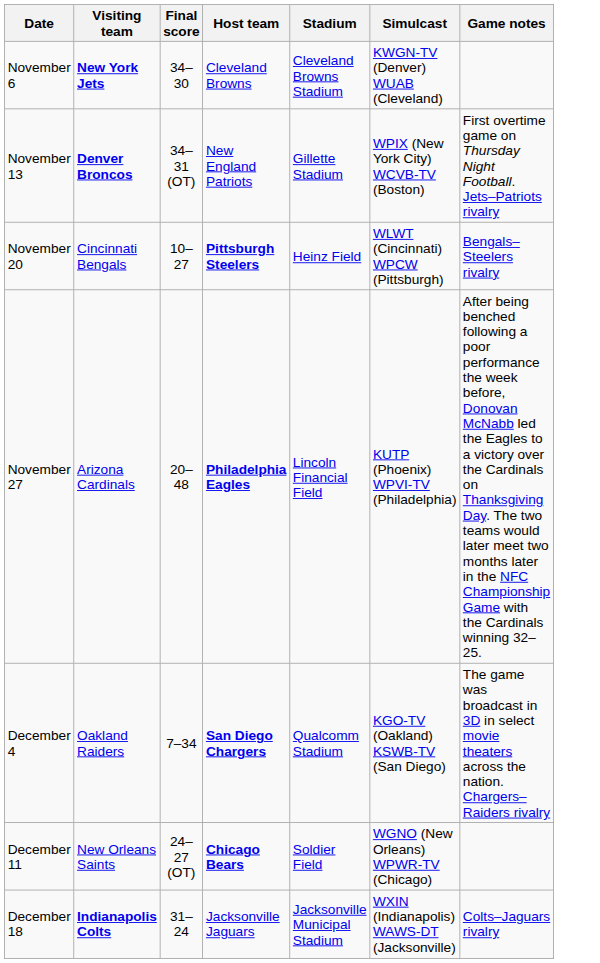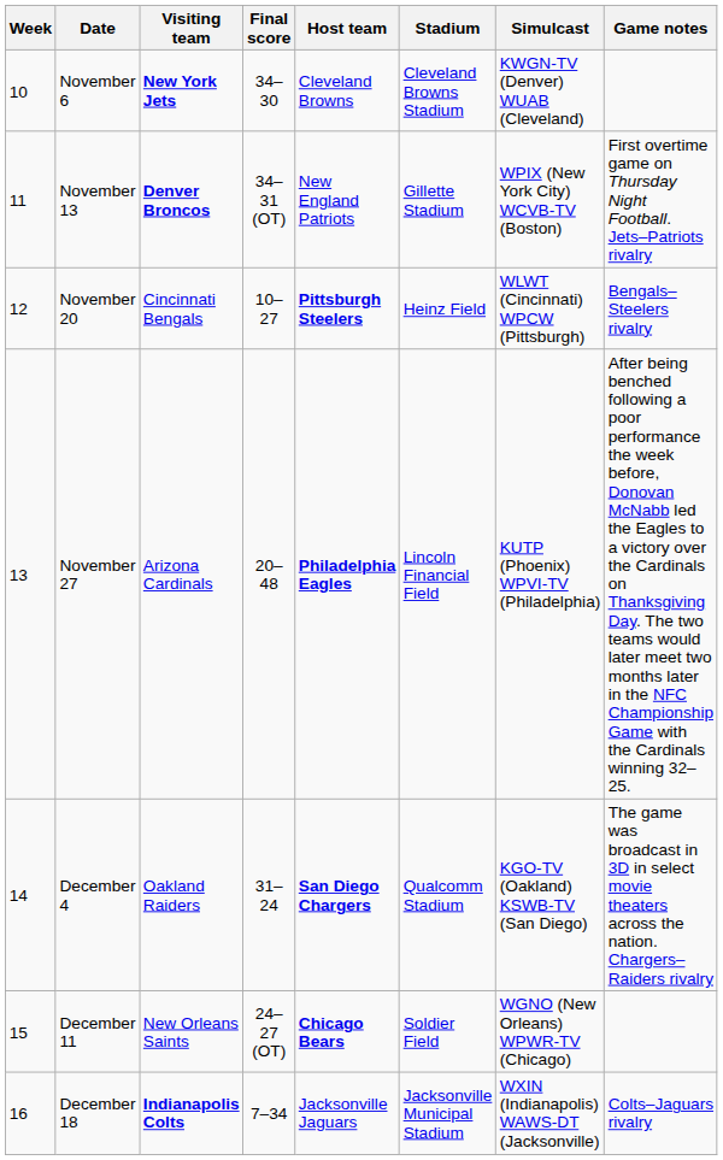+ column: Week | 10 | 11 | 12 | 13 | 14 | 15 | 16
December 4 | Final score: 7–34 -> 31–24
December 18 | Final score: 31–24 -> 7–34
